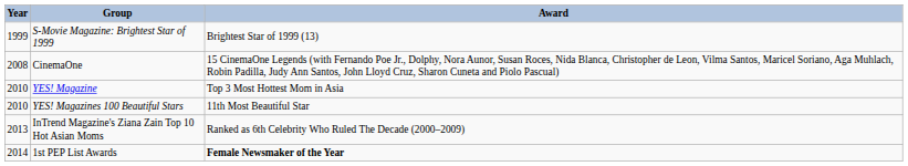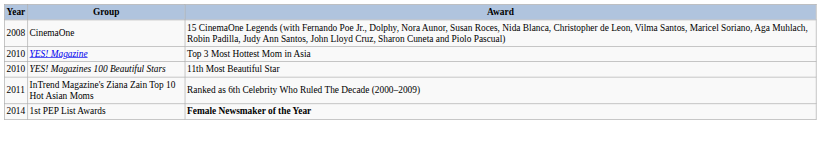- row: 1999 | S-Movie Magazine: Brightest Star of 1999 | Brightest Star of 1999 (13)
InTrend Magazine's Ziana Zain Top 10 Hot Asian Moms | Year: 2013 -> 2011
